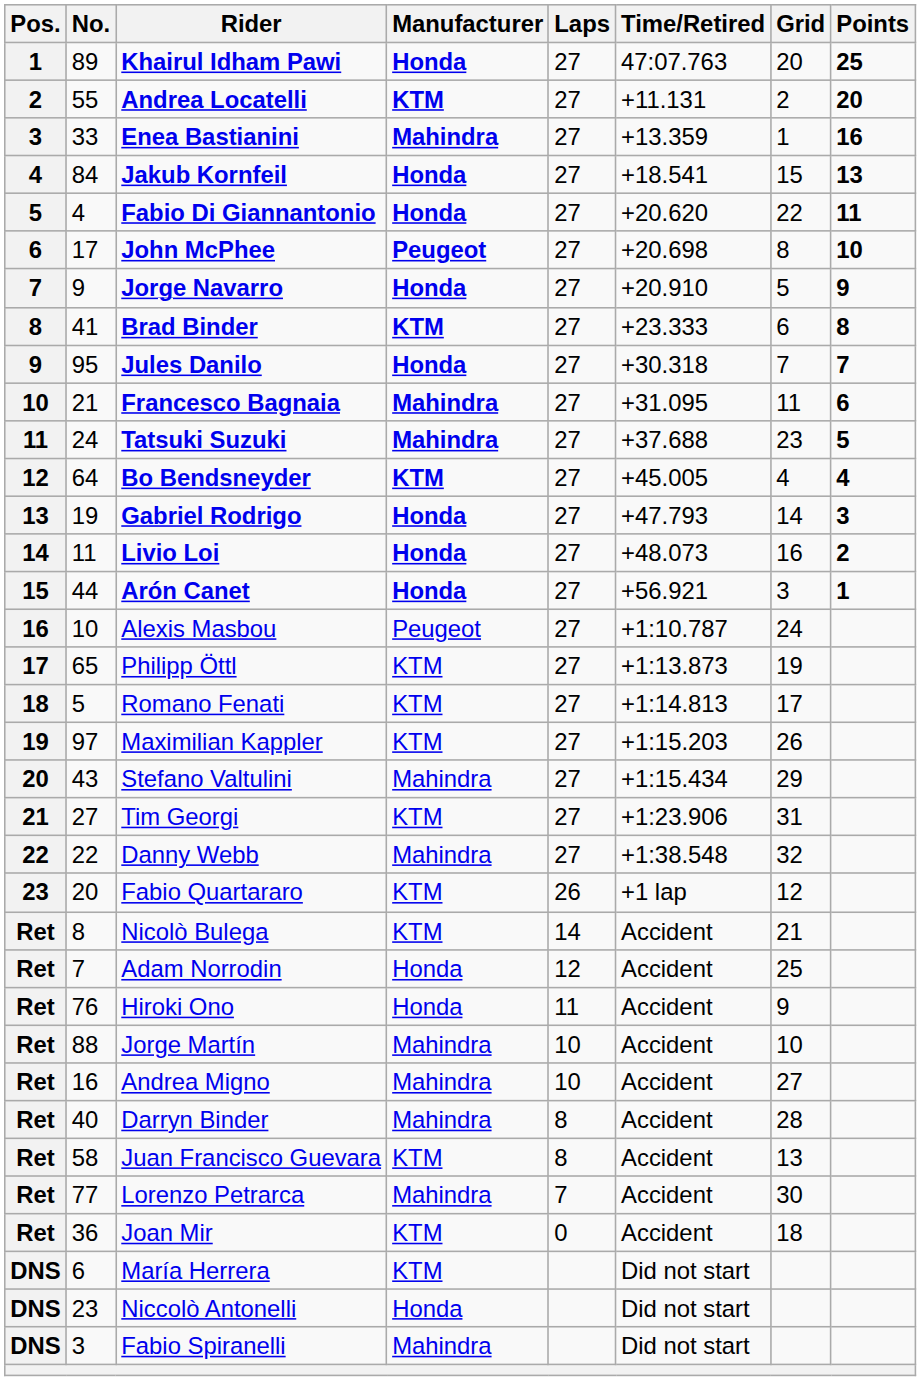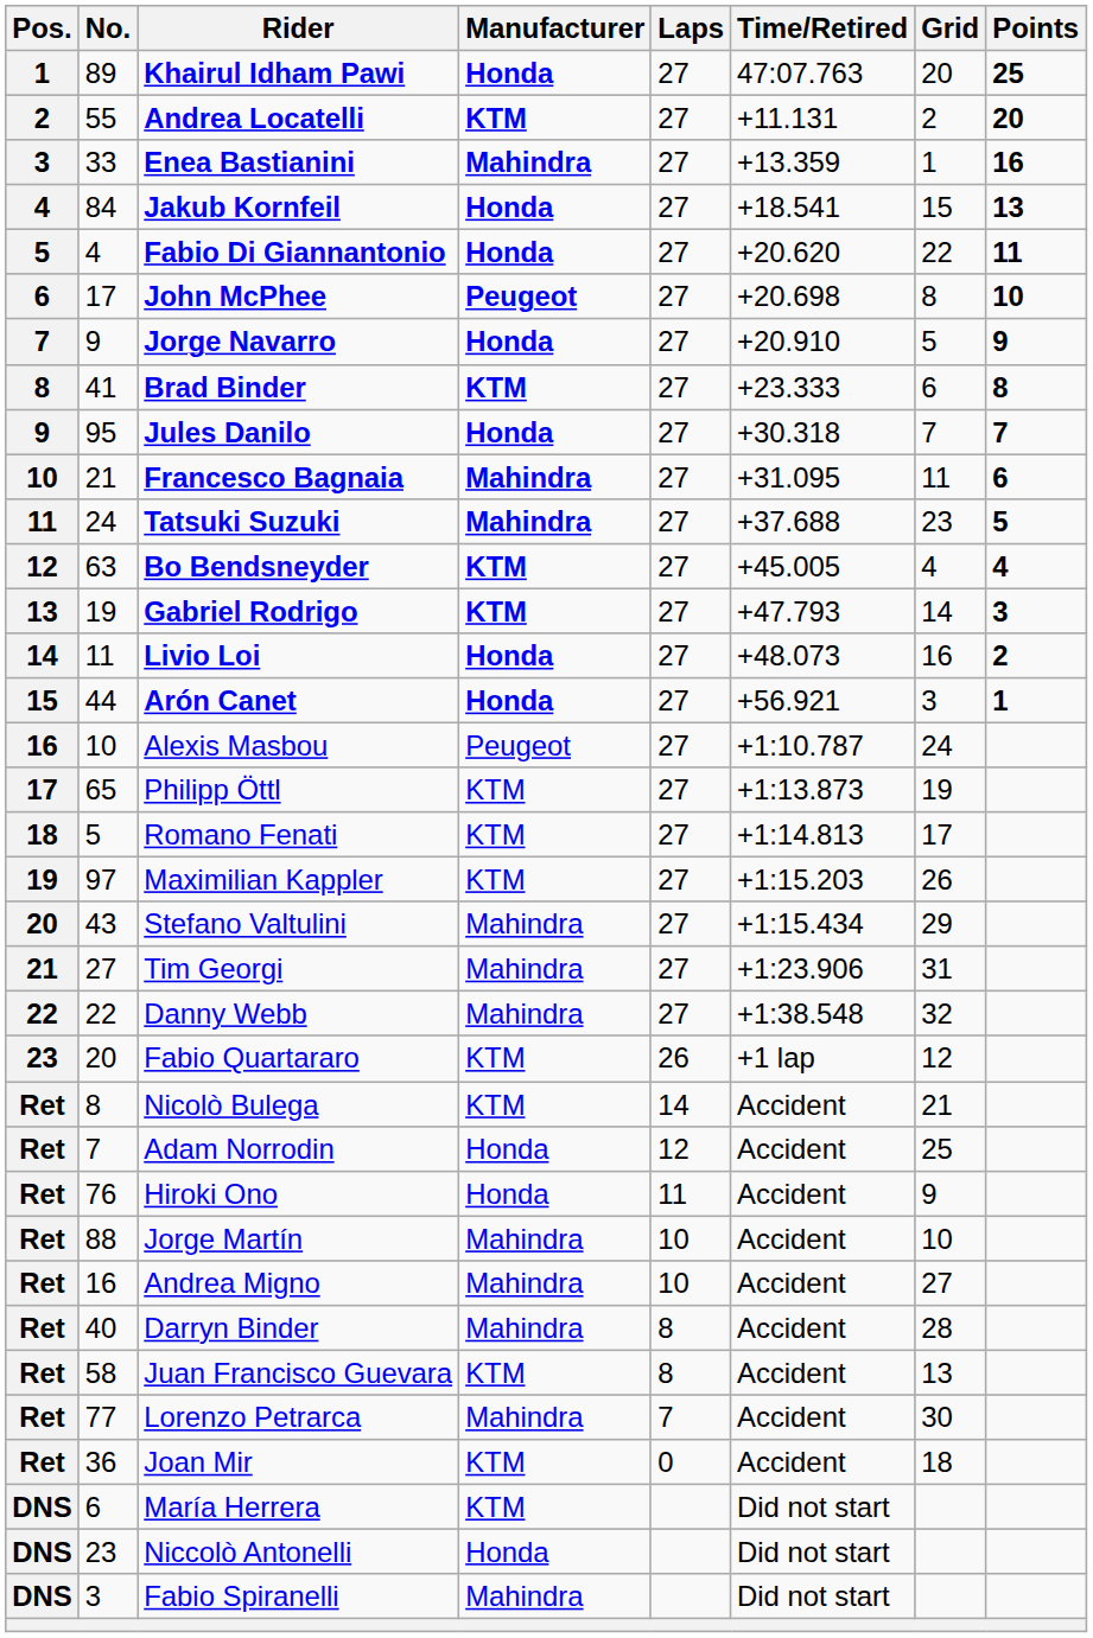Bo Bendsneyder | No.: 64 -> 63
Gabriel Rodrigo | Manufacturer: Honda -> KTM
Tim Georgi | Manufacturer: KTM -> Mahindra
